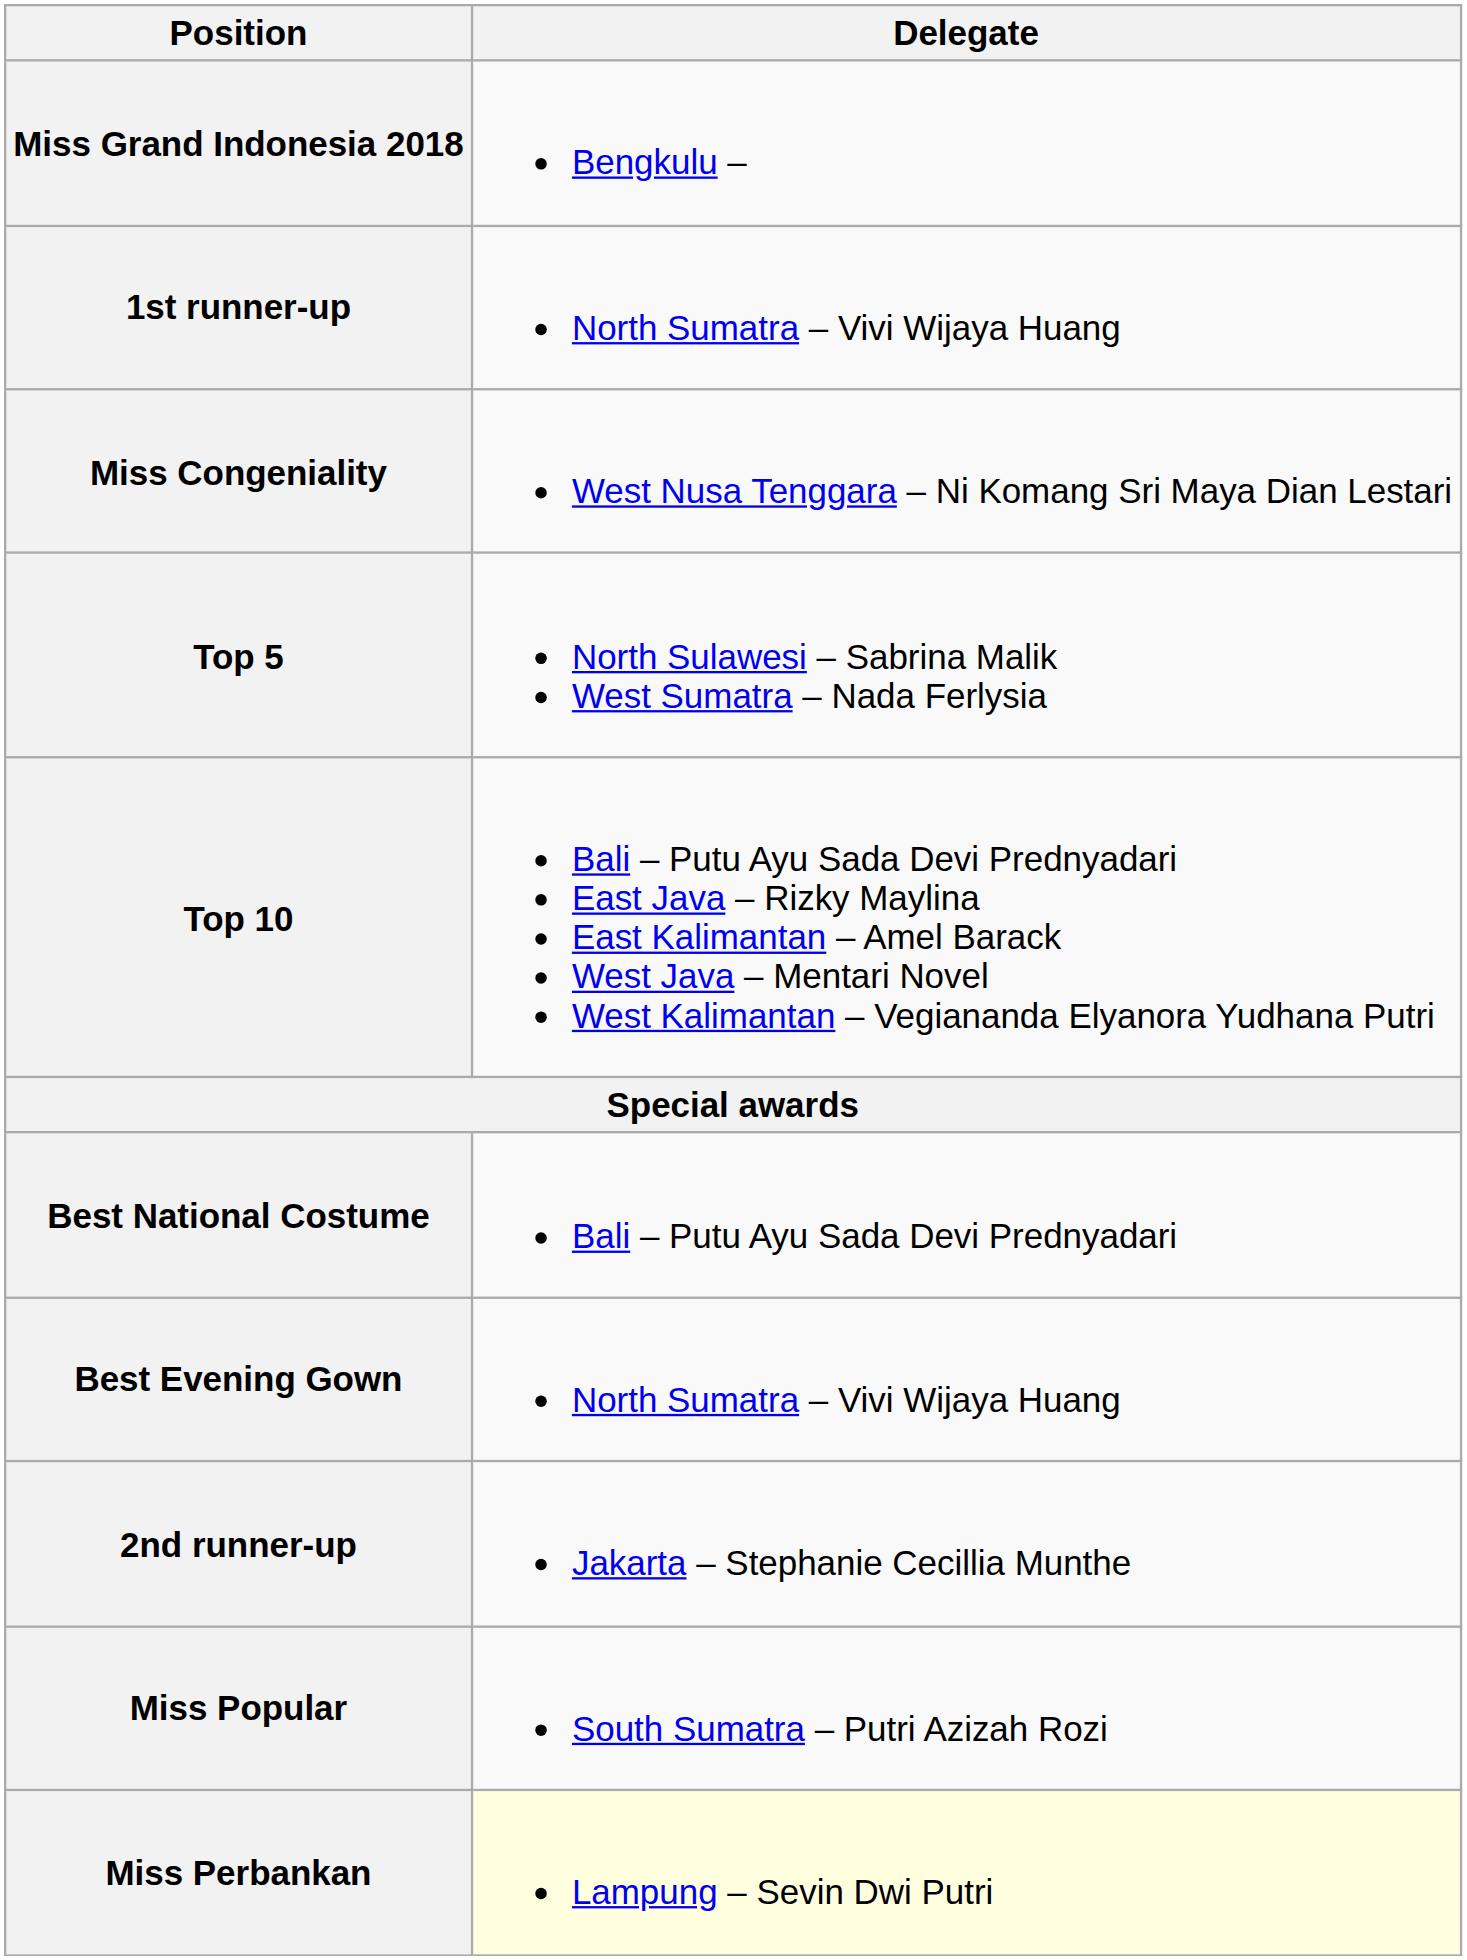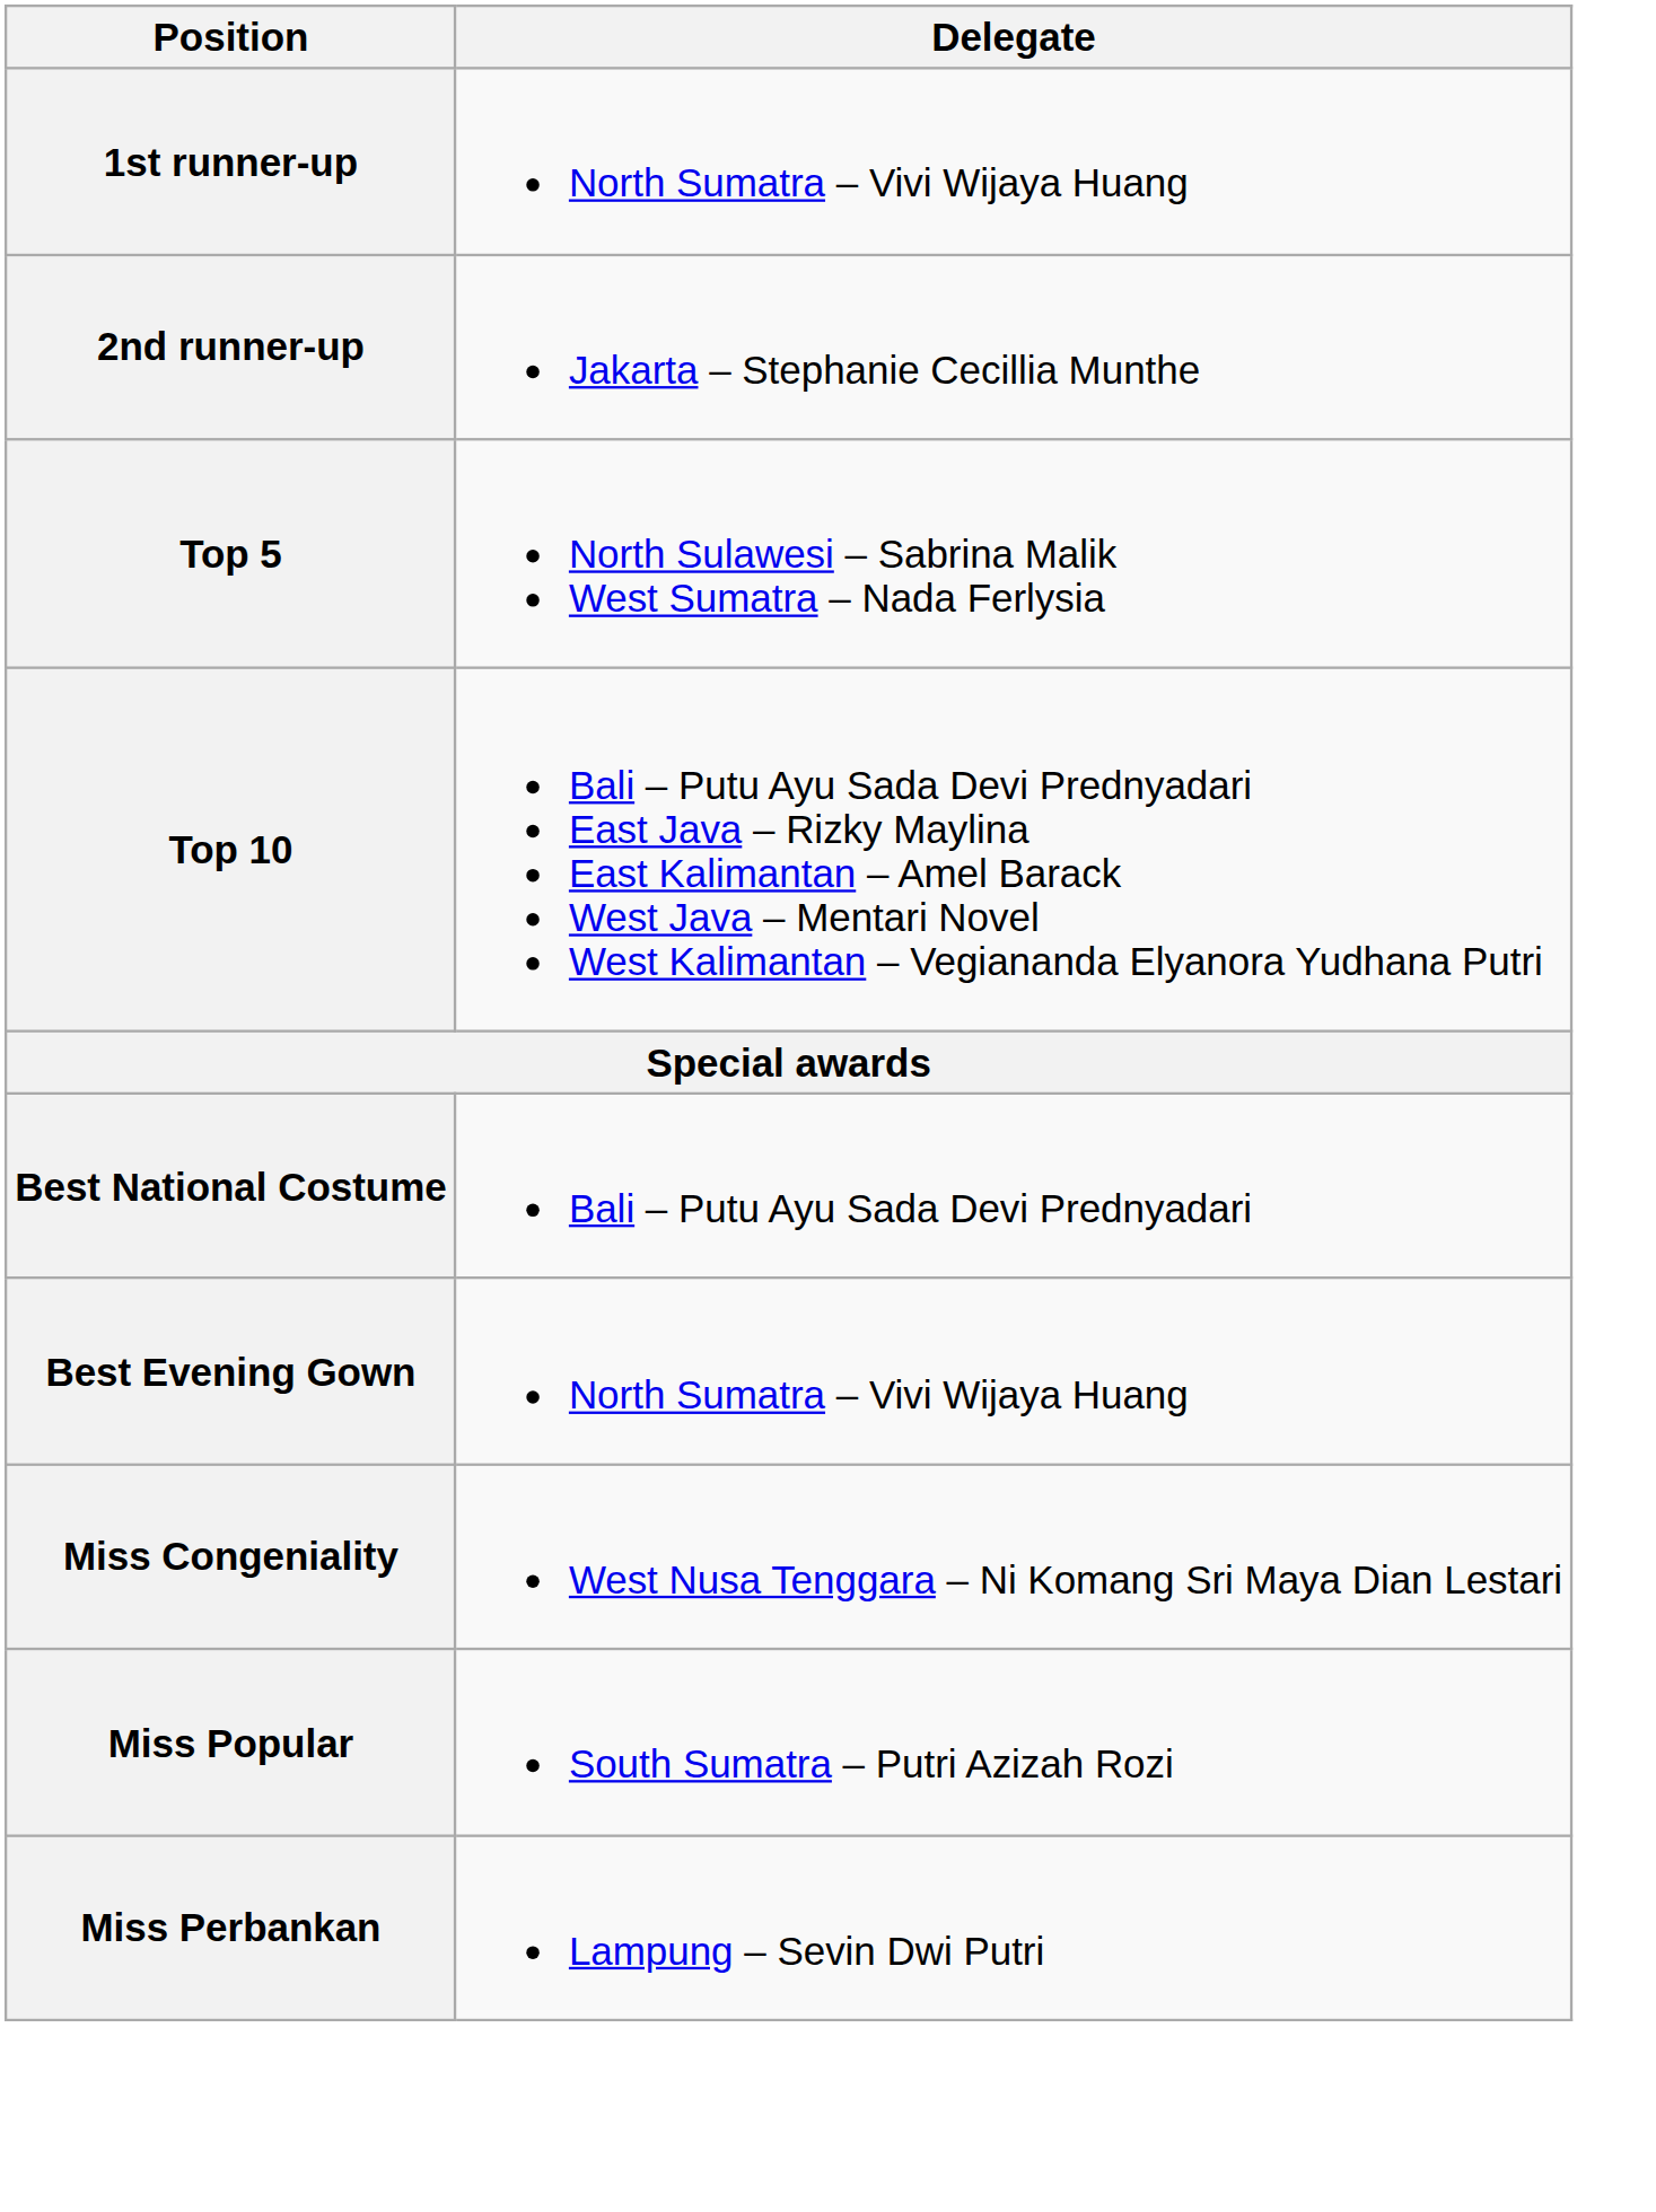- row: Miss Grand Indonesia 2018 | Bengkulu –
rows swapped: 2nd runner-up <-> Miss Congeniality
Miss Perbankan | Delegate: lightyellow background -> no background
